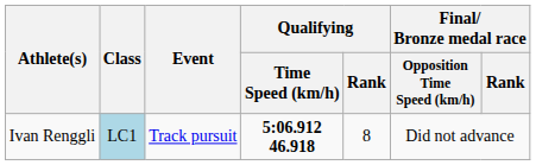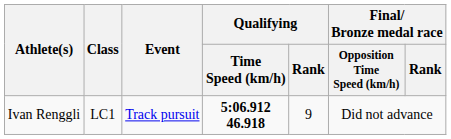Ivan Renggli | Class: lightblue background -> no background
Ivan Renggli | Qualifying / Rank: 8 -> 9
